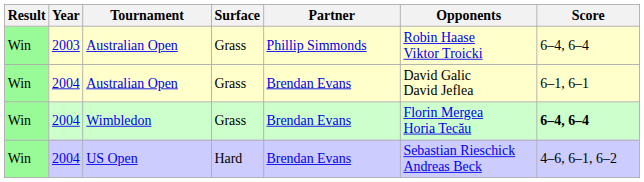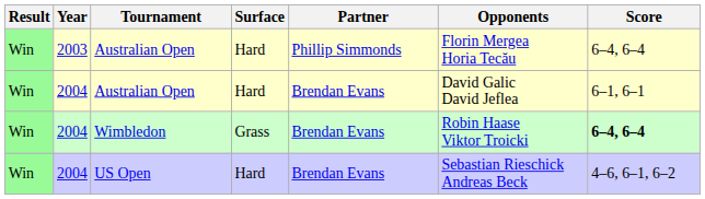2003 / Australian Open | Surface: Grass -> Hard
2003 / Australian Open | Opponents: Robin Haase Viktor Troicki -> Florin Mergea Horia Tecău
2004 / Australian Open | Surface: Grass -> Hard
Wimbledon | Opponents: Florin Mergea Horia Tecău -> Robin Haase Viktor Troicki
